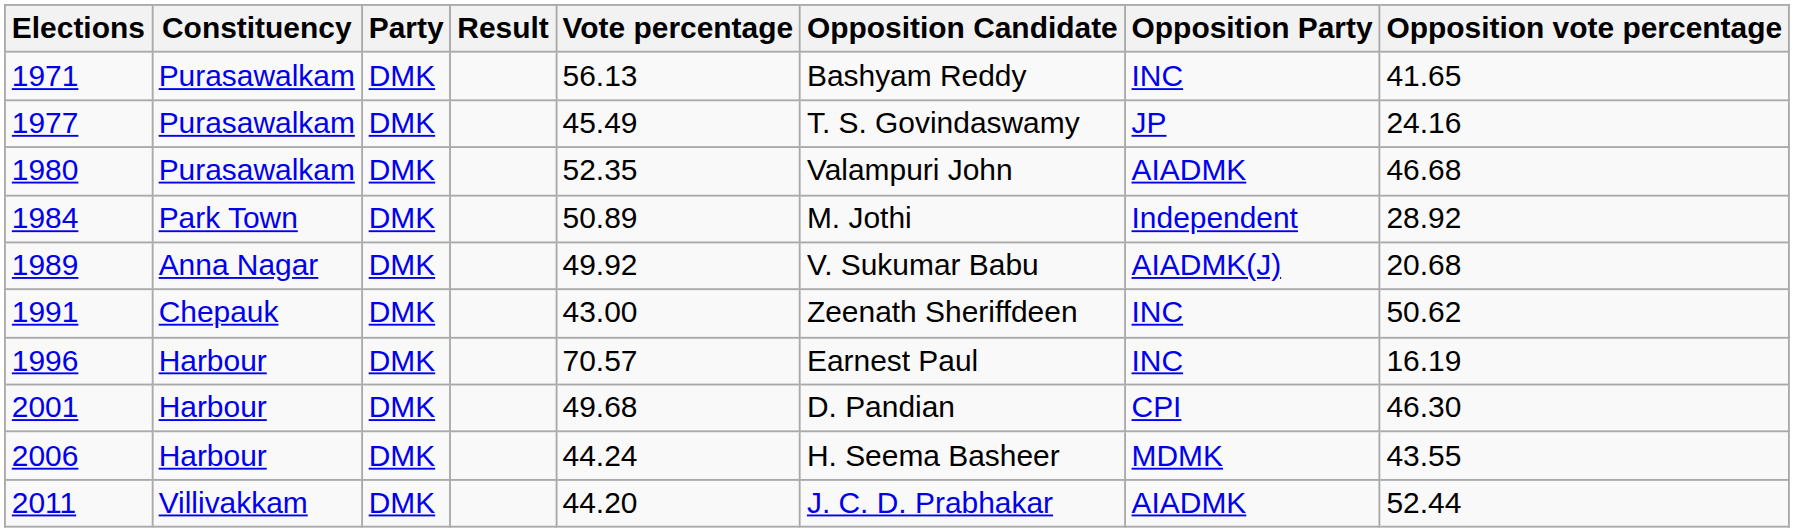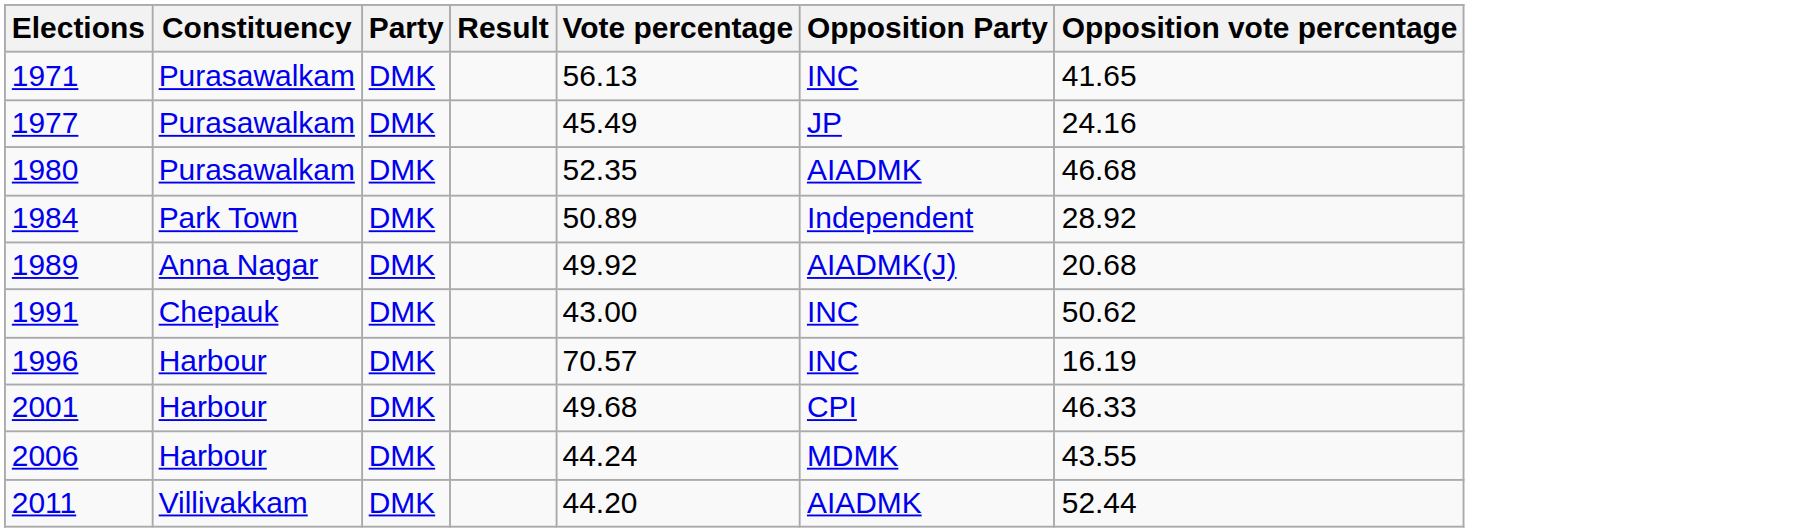- column: Opposition Candidate | Bashyam Reddy | T. S. Govindaswamy | Valampuri John | M. Jothi | V. Sukumar Babu | Zeenath Sheriffdeen | Earnest Paul | D. Pandian | H. Seema Basheer | J. C. D. Prabhakar
2001 | Opposition vote percentage: 46.30 -> 46.33
